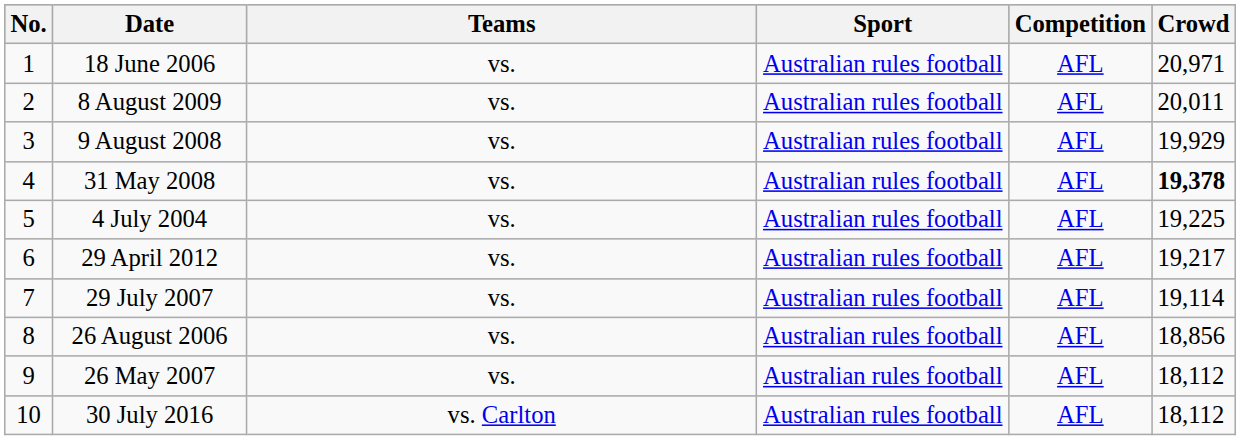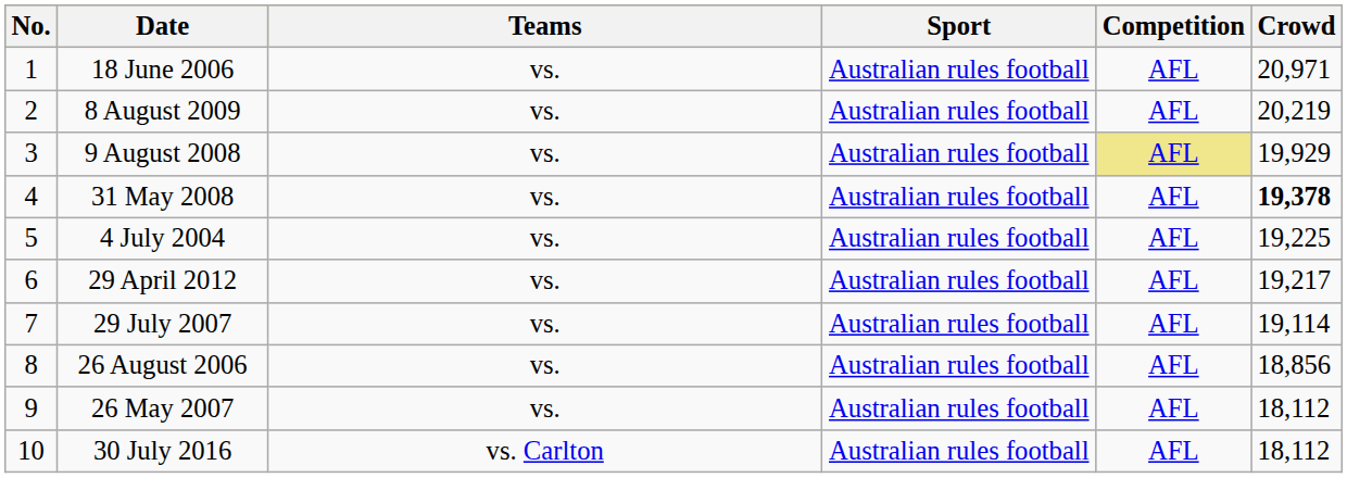8 August 2009 | Crowd: 20,011 -> 20,219
9 August 2008 | Competition: no background -> khaki background
